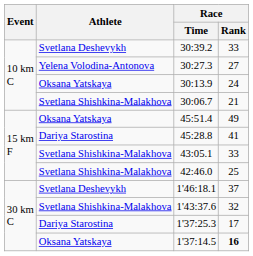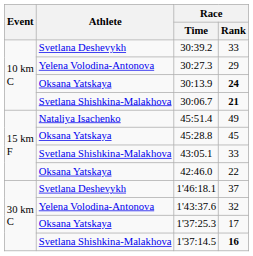30:27.3 | Race / Rank: 27 -> 29
30:13.9 | Race / Rank: normal -> bold
30:06.7 | Race / Rank: normal -> bold
45:51.4 | Athlete: Oksana Yatskaya -> Nataliya Isachenko
45:28.8 | Athlete: Dariya Starostina -> Oksana Yatskaya
45:28.8 | Race / Rank: 41 -> 45
42:46.0 | Athlete: Svetlana Shishkina-Malakhova -> Oksana Yatskaya
42:46.0 | Race / Rank: 25 -> 22
1'43:37.6 | Athlete: Svetlana Shishkina-Malakhova -> Yelena Volodina-Antonova
1'37:25.3 | Athlete: Dariya Starostina -> Oksana Yatskaya
1'37:14.5 | Athlete: Oksana Yatskaya -> Svetlana Shishkina-Malakhova
